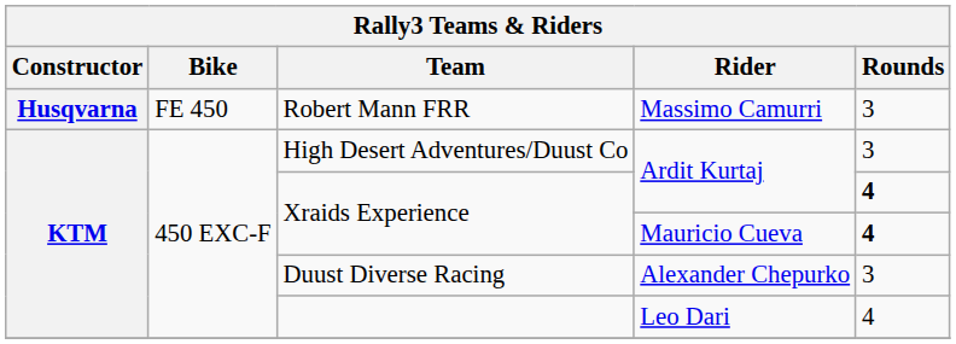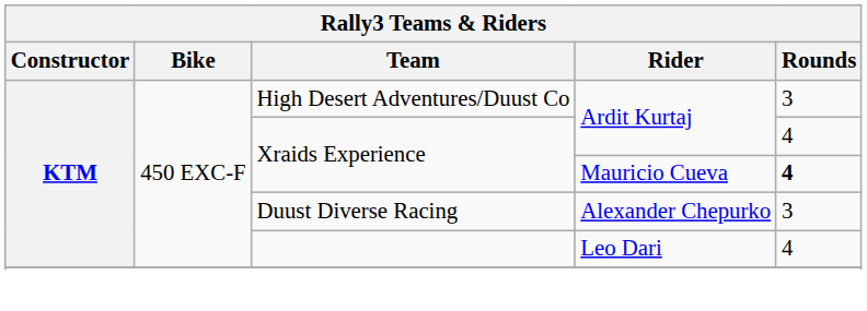- row: Husqvarna | FE 450 | Robert Mann FRR | Massimo Camurri | 3
Xraids Experience / Ardit Kurtaj | Rounds: bold -> normal
